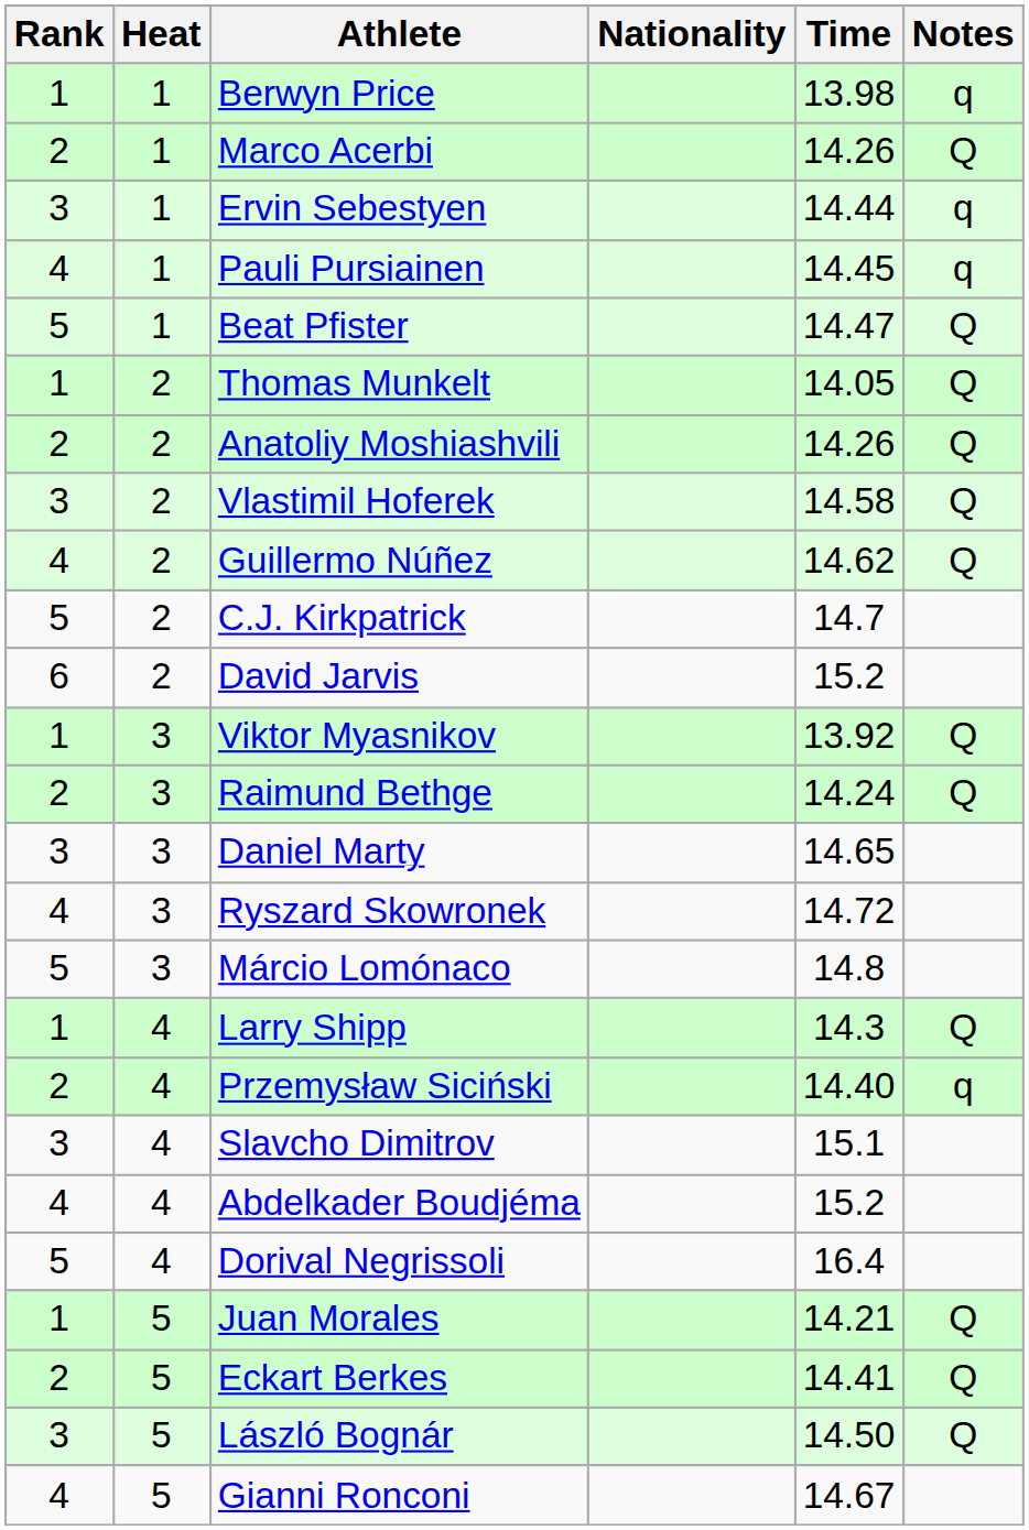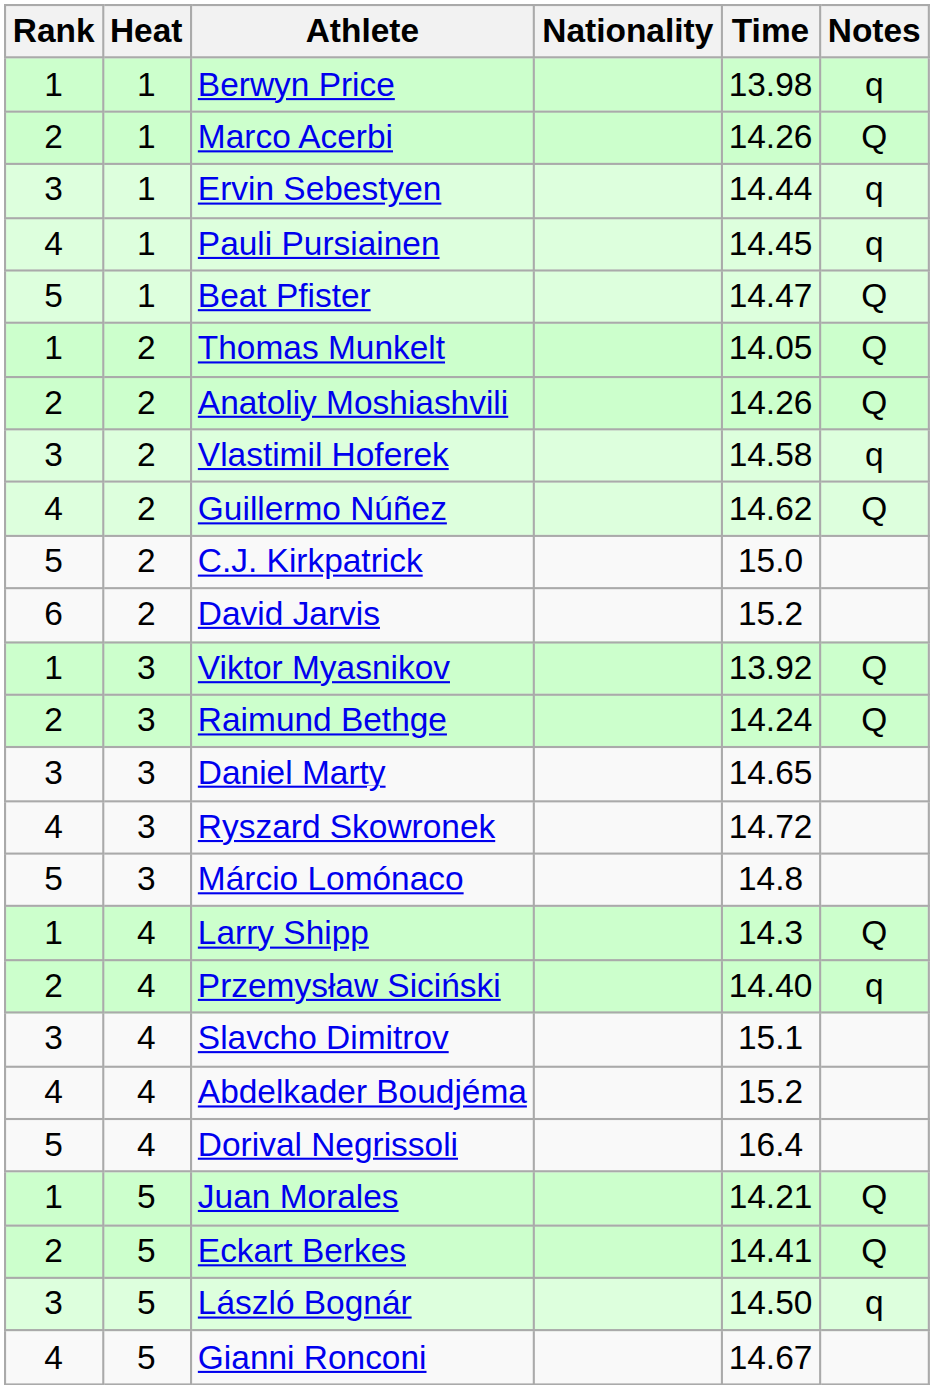Vlastimil Hoferek | Notes: Q -> q
C.J. Kirkpatrick | Time: 14.7 -> 15.0
László Bognár | Notes: Q -> q
